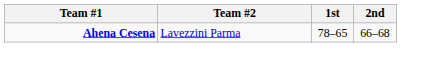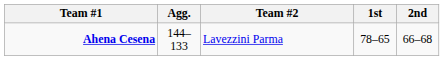+ column: Agg. | 144–133
